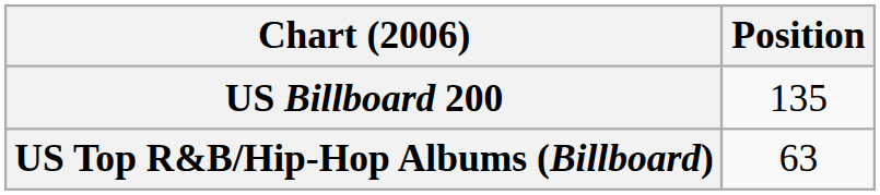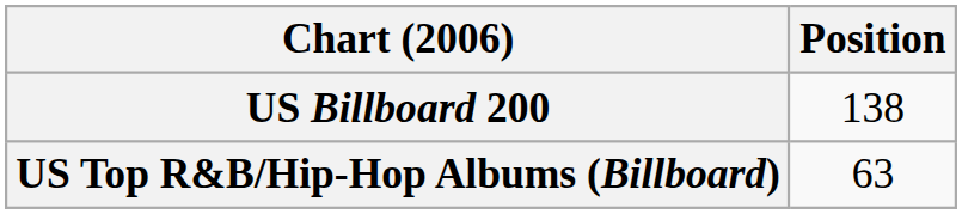US Billboard 200 | Position: 135 -> 138
